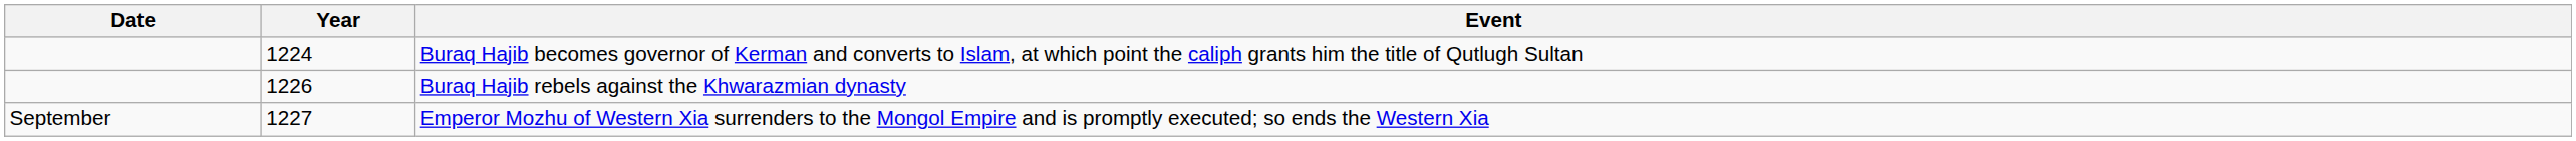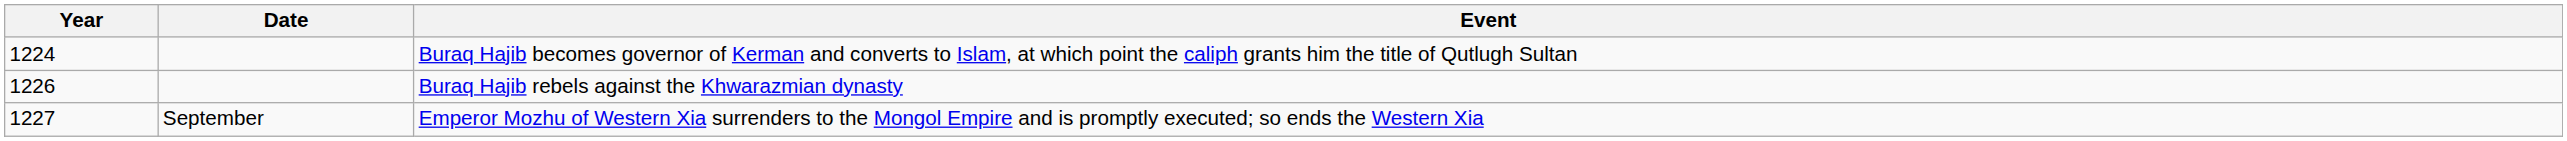columns swapped: Year <-> Date
